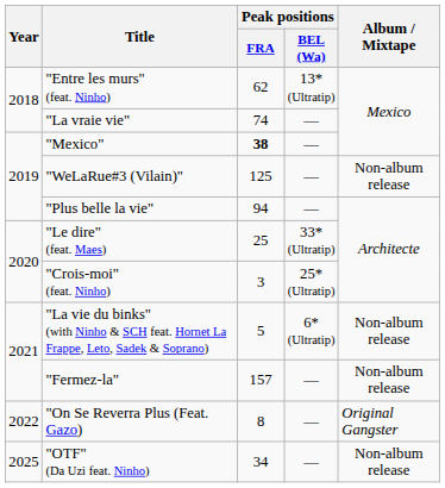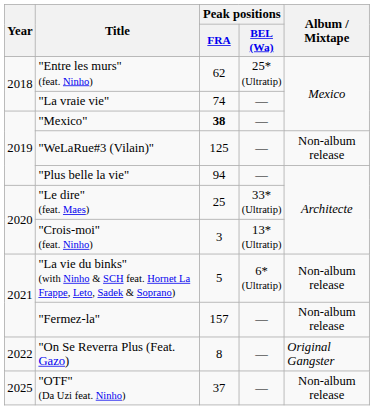"Entre les murs" (feat. Ninho) | Peak positions / BEL (Wa): 13* (Ultratip) -> 25* (Ultratip)
"Crois-moi" (feat. Ninho) | Peak positions / BEL (Wa): 25* (Ultratip) -> 13* (Ultratip)
"OTF" (Da Uzi feat. Ninho) | Peak positions / FRA: 34 -> 37
